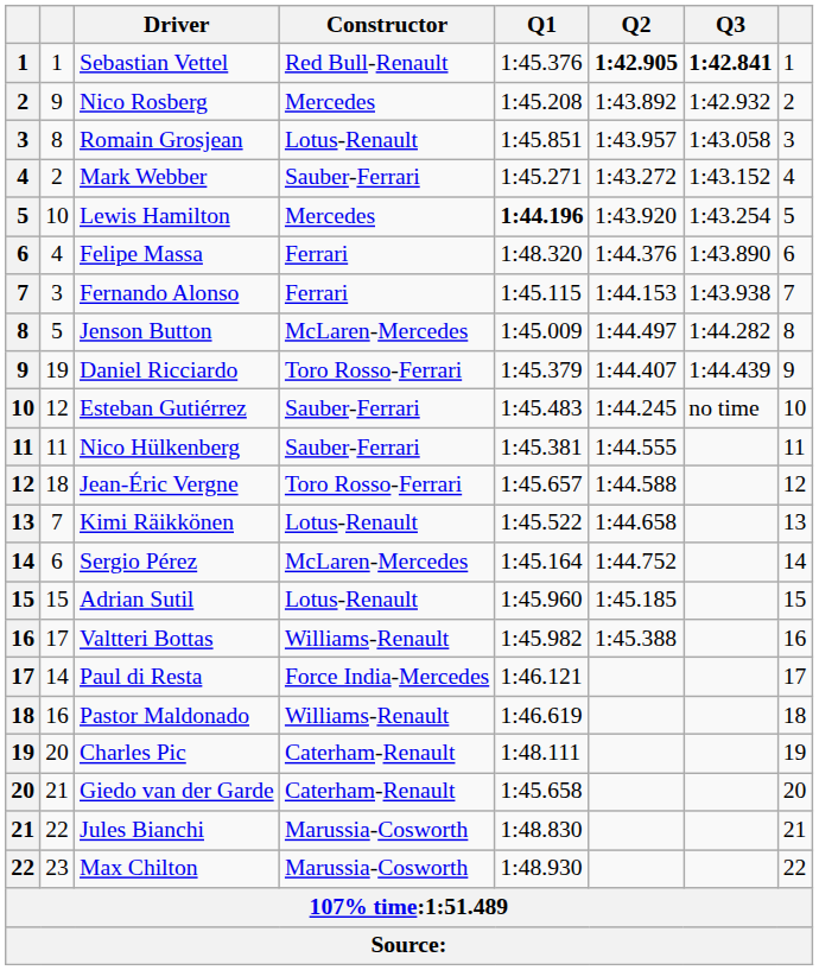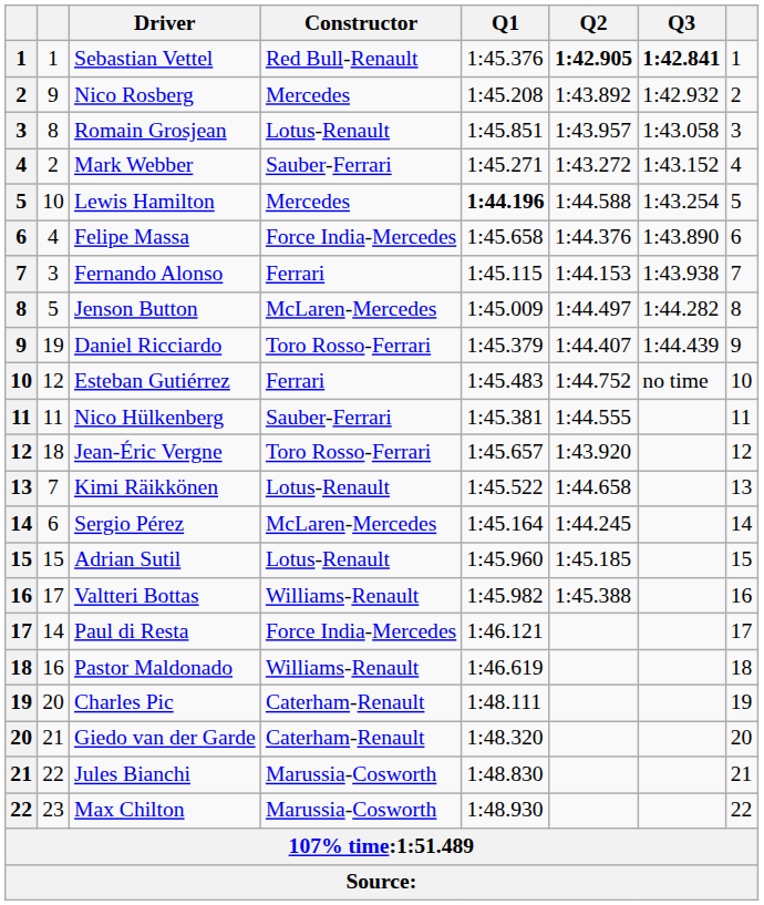Lewis Hamilton | Q2: 1:43.920 -> 1:44.588
Felipe Massa | Constructor: Ferrari -> Force India-Mercedes
Felipe Massa | Q1: 1:48.320 -> 1:45.658
Esteban Gutiérrez | Constructor: Sauber-Ferrari -> Ferrari
Esteban Gutiérrez | Q2: 1:44.245 -> 1:44.752
Jean-Éric Vergne | Q2: 1:44.588 -> 1:43.920
Sergio Pérez | Q2: 1:44.752 -> 1:44.245
Giedo van der Garde | Q1: 1:45.658 -> 1:48.320
